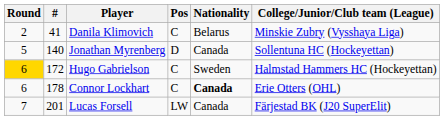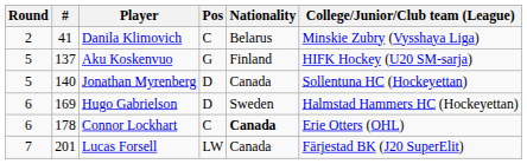+ row: 5 | 137 | Aku Koskenvuo | G | Finland | HIFK Hockey (U20 SM-sarja)
Hugo Gabrielson | Round: gold background -> no background
Hugo Gabrielson | #: 172 -> 169
Hugo Gabrielson | Pos: C -> D
